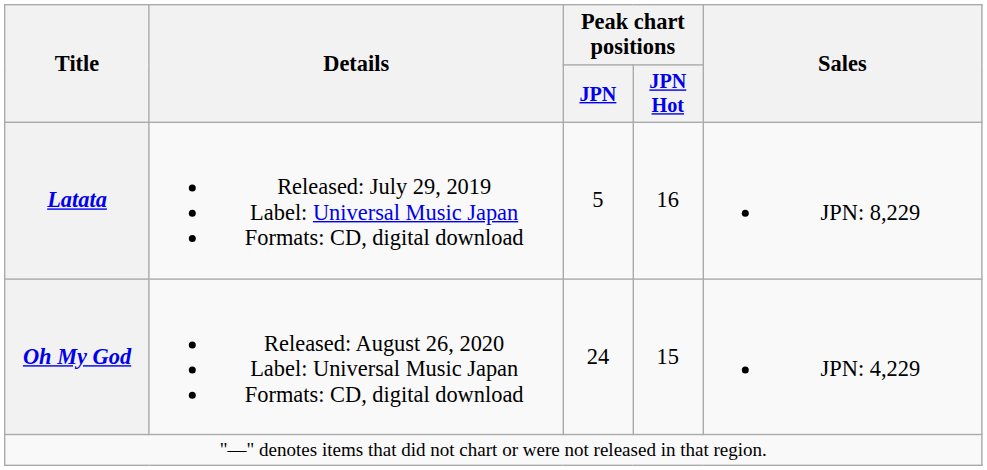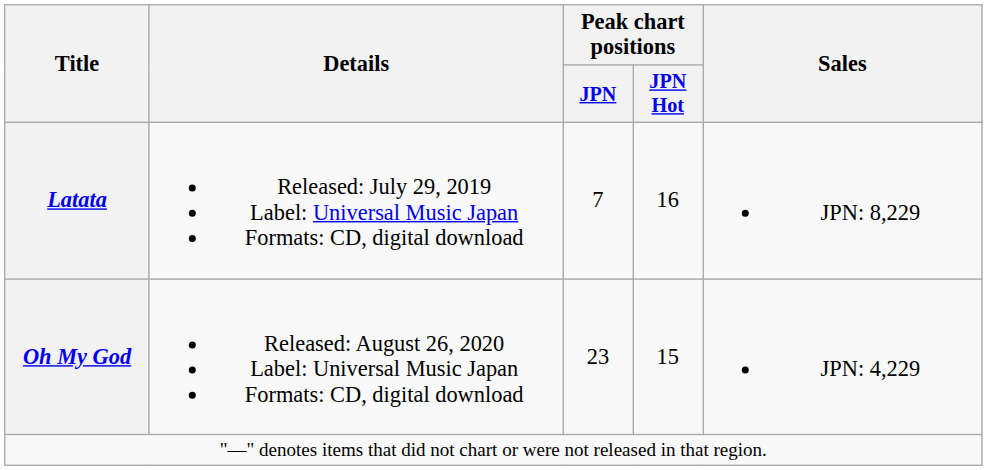Latata | Peak chart positions / JPN: 5 -> 7
Oh My God | Peak chart positions / JPN: 24 -> 23
